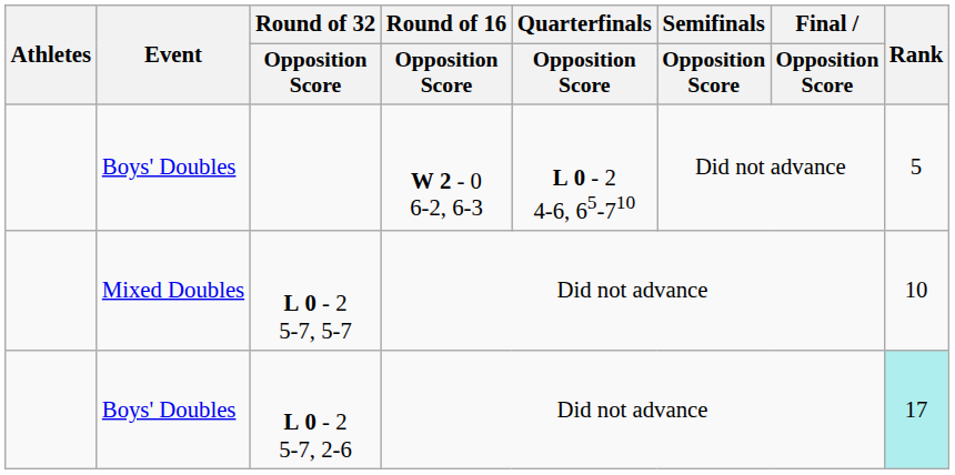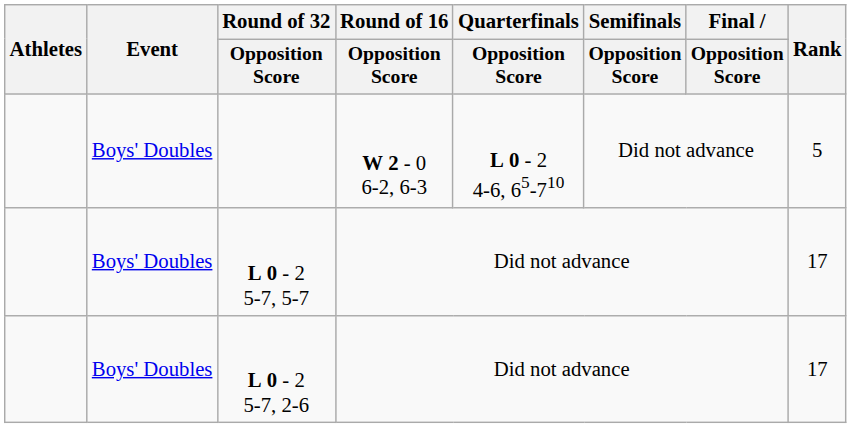L 0 - 2 5-7, 5-7 | Event: Mixed Doubles -> Boys' Doubles
L 0 - 2 5-7, 5-7 | Rank: 10 -> 17
L 0 - 2 5-7, 2-6 | Rank: paleturquoise background -> no background
